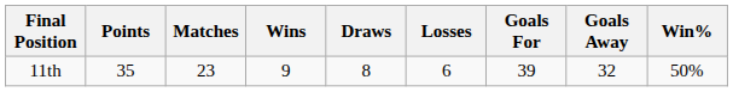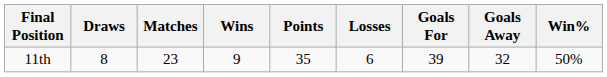columns swapped: Points <-> Draws
